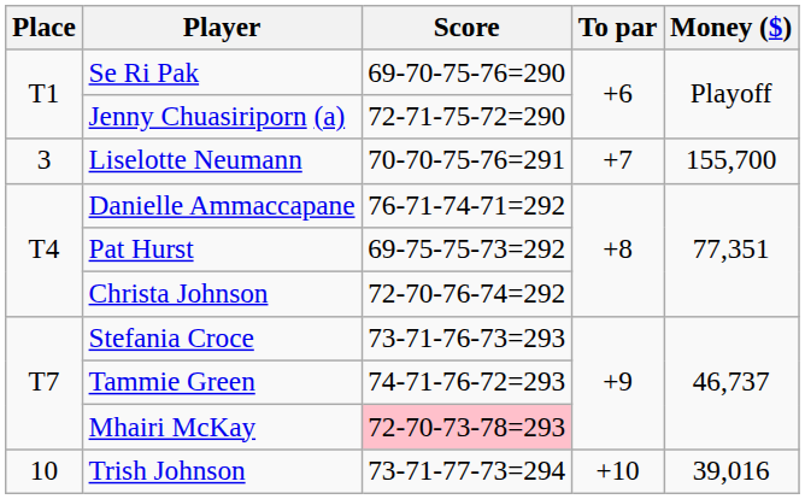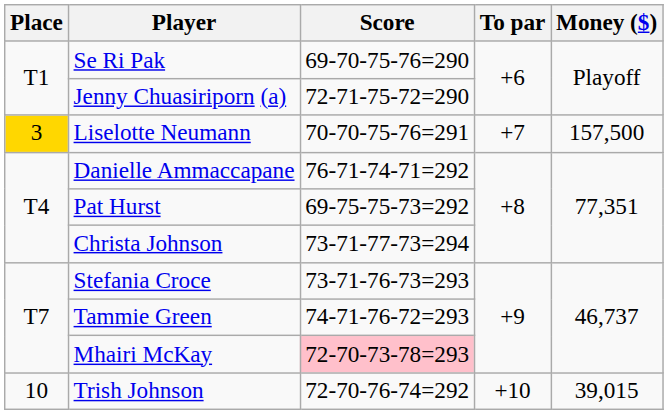Liselotte Neumann | Place: no background -> gold background
Liselotte Neumann | Money ($): 155,700 -> 157,500
Christa Johnson | Score: 72-70-76-74=292 -> 73-71-77-73=294
Trish Johnson | Score: 73-71-77-73=294 -> 72-70-76-74=292
Trish Johnson | Money ($): 39,016 -> 39,015
